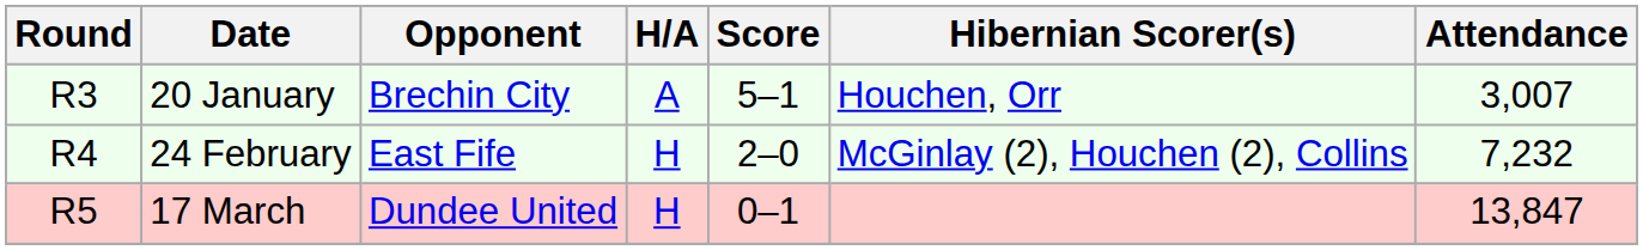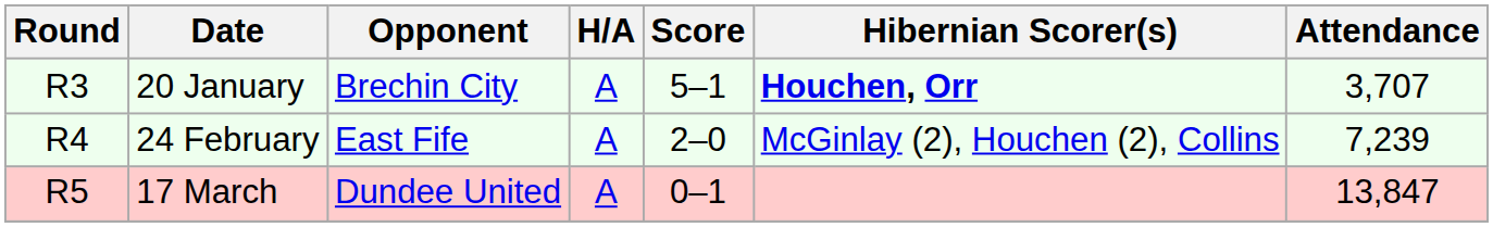20 January | Hibernian Scorer(s): normal -> bold
20 January | Attendance: 3,007 -> 3,707
24 February | H/A: H -> A
24 February | Attendance: 7,232 -> 7,239
17 March | H/A: H -> A
